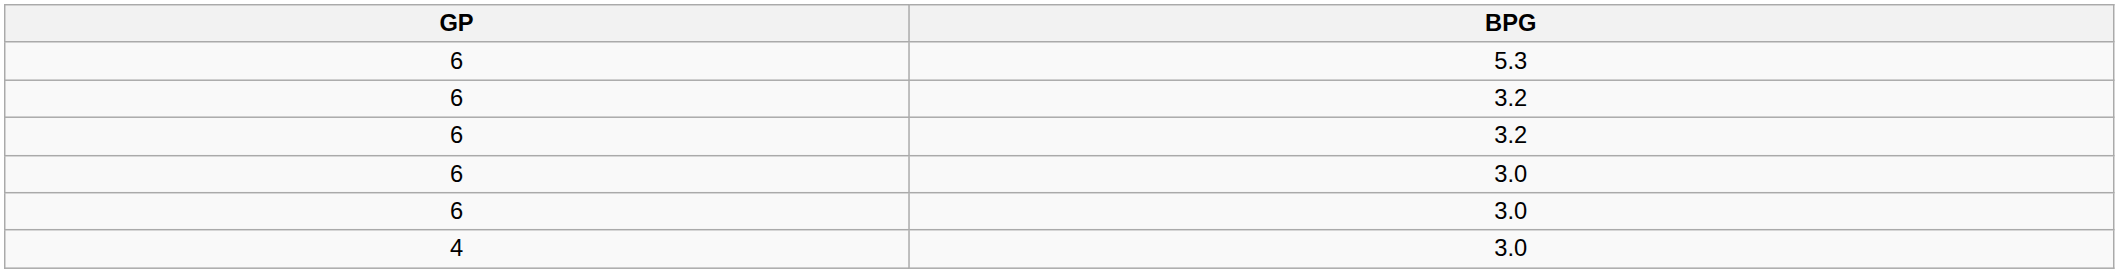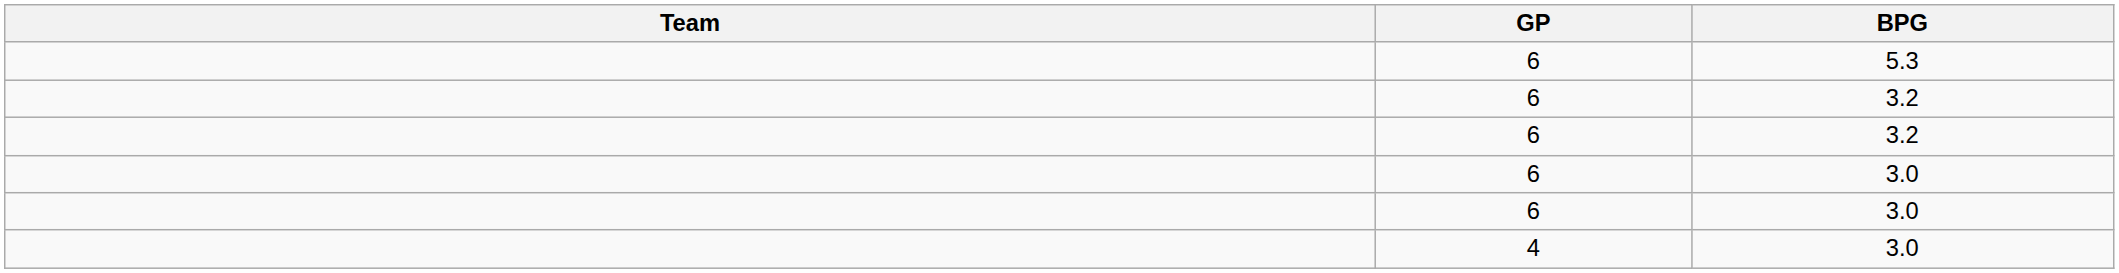+ column: Team
